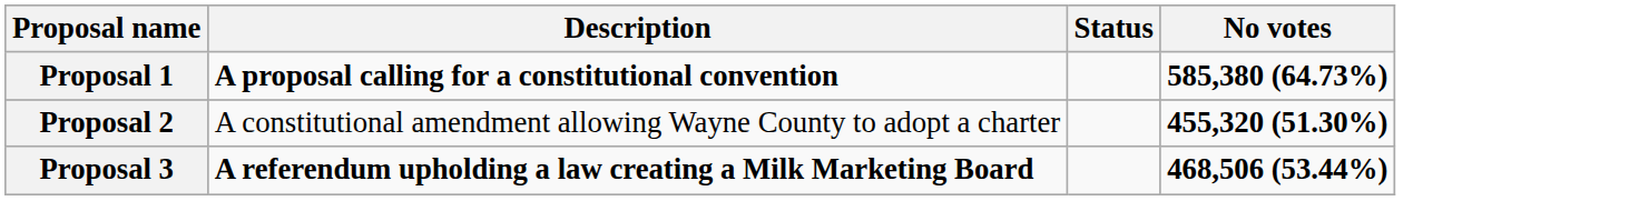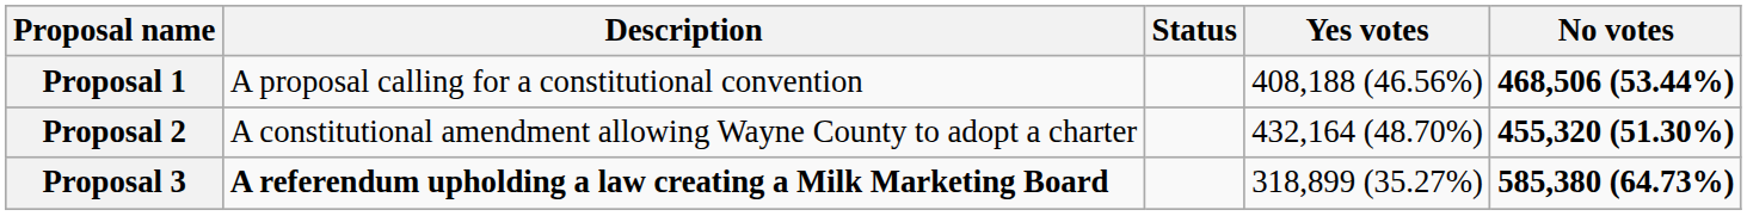+ column: Yes votes | 408,188 (46.56%) | 432,164 (48.70%) | 318,899 (35.27%)
Proposal 1 | Description: bold -> normal
Proposal 1 | No votes: 585,380 (64.73%) -> 468,506 (53.44%)
Proposal 3 | No votes: 468,506 (53.44%) -> 585,380 (64.73%)
